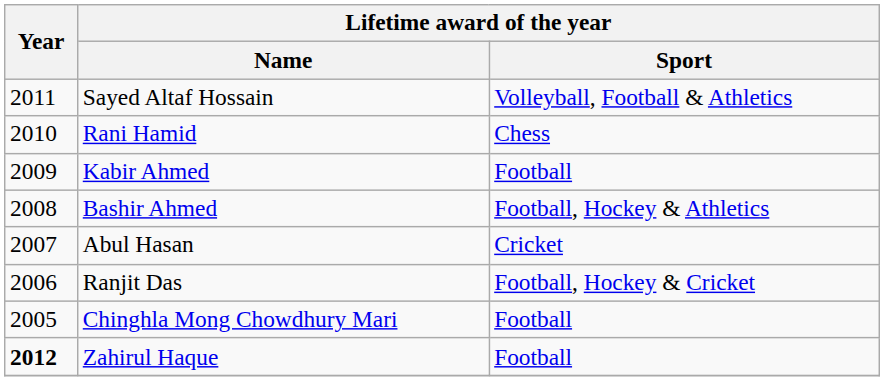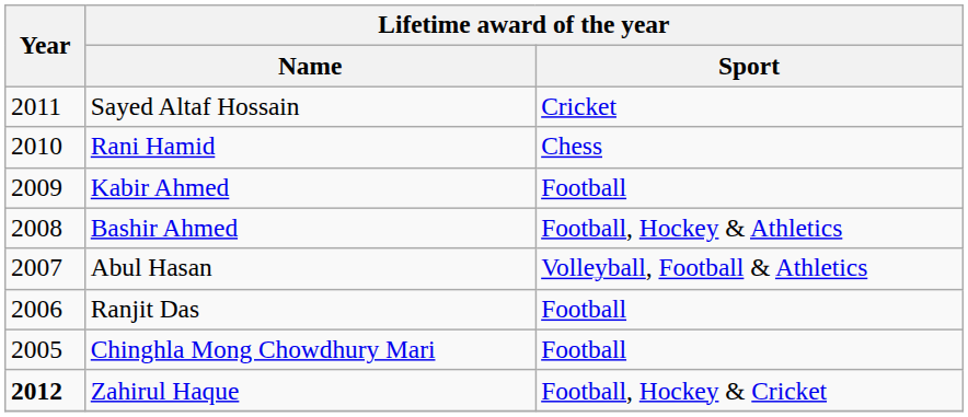Sayed Altaf Hossain | Lifetime award of the year / Sport: Volleyball, Football & Athletics -> Cricket
Abul Hasan | Lifetime award of the year / Sport: Cricket -> Volleyball, Football & Athletics
Ranjit Das | Lifetime award of the year / Sport: Football, Hockey & Cricket -> Football
Zahirul Haque | Lifetime award of the year / Sport: Football -> Football, Hockey & Cricket
